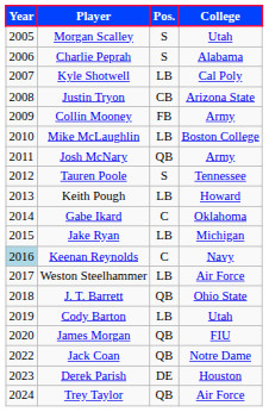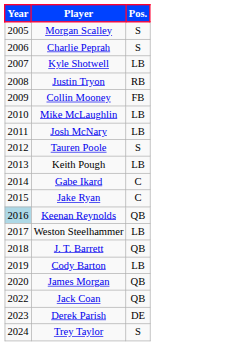- column: College | Utah | Alabama | Cal Poly | Arizona State | Army | Boston College | Army | Tennessee | Howard | Oklahoma | Michigan | Navy | Air Force | Ohio State | Utah | FIU | Notre Dame | Houston | Air Force
Justin Tryon | Pos.: CB -> RB
Josh McNary | Pos.: QB -> LB
Jake Ryan | Pos.: LB -> C
Keenan Reynolds | Pos.: C -> QB
Trey Taylor | Pos.: QB -> S
